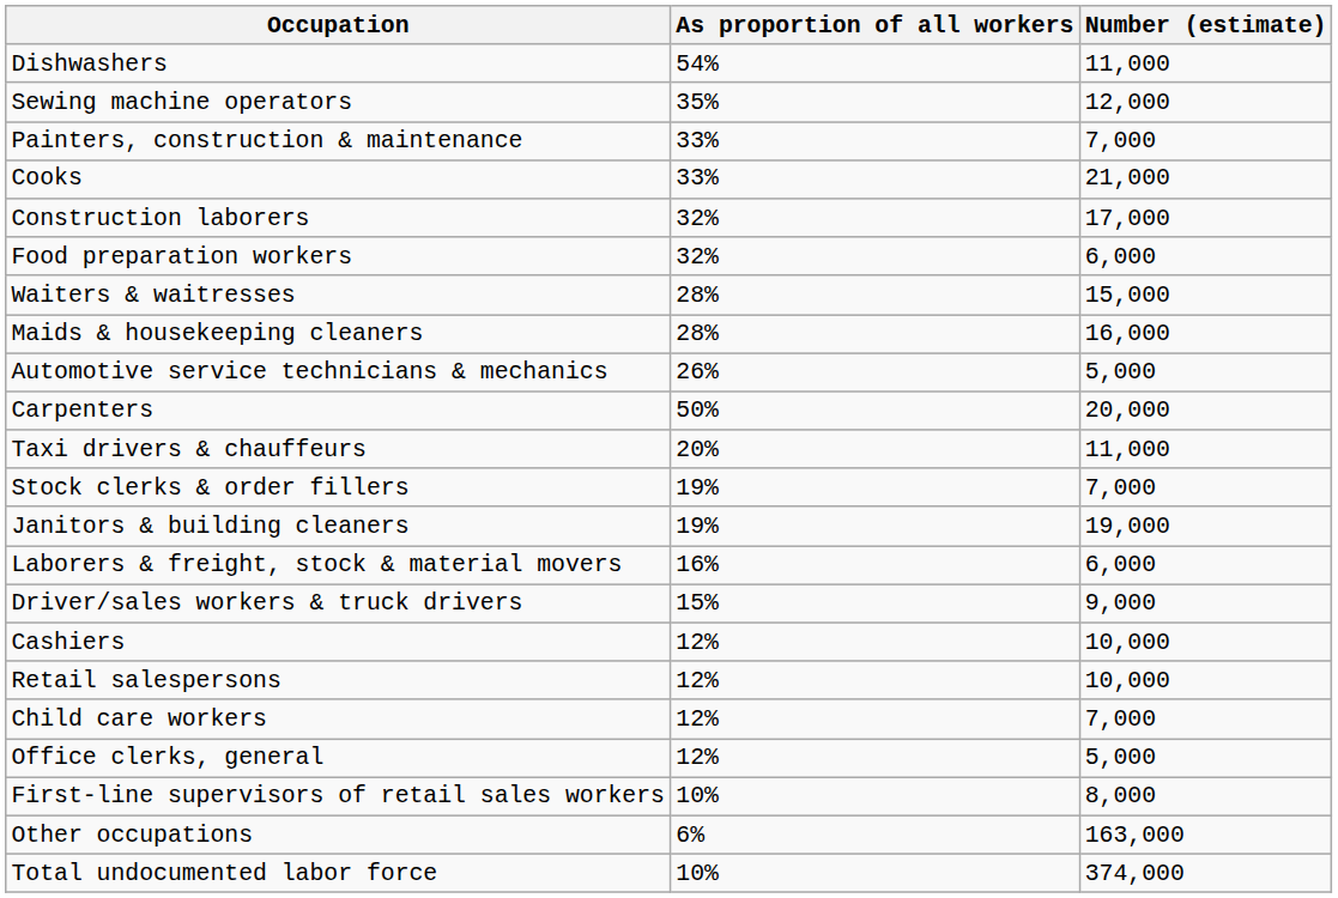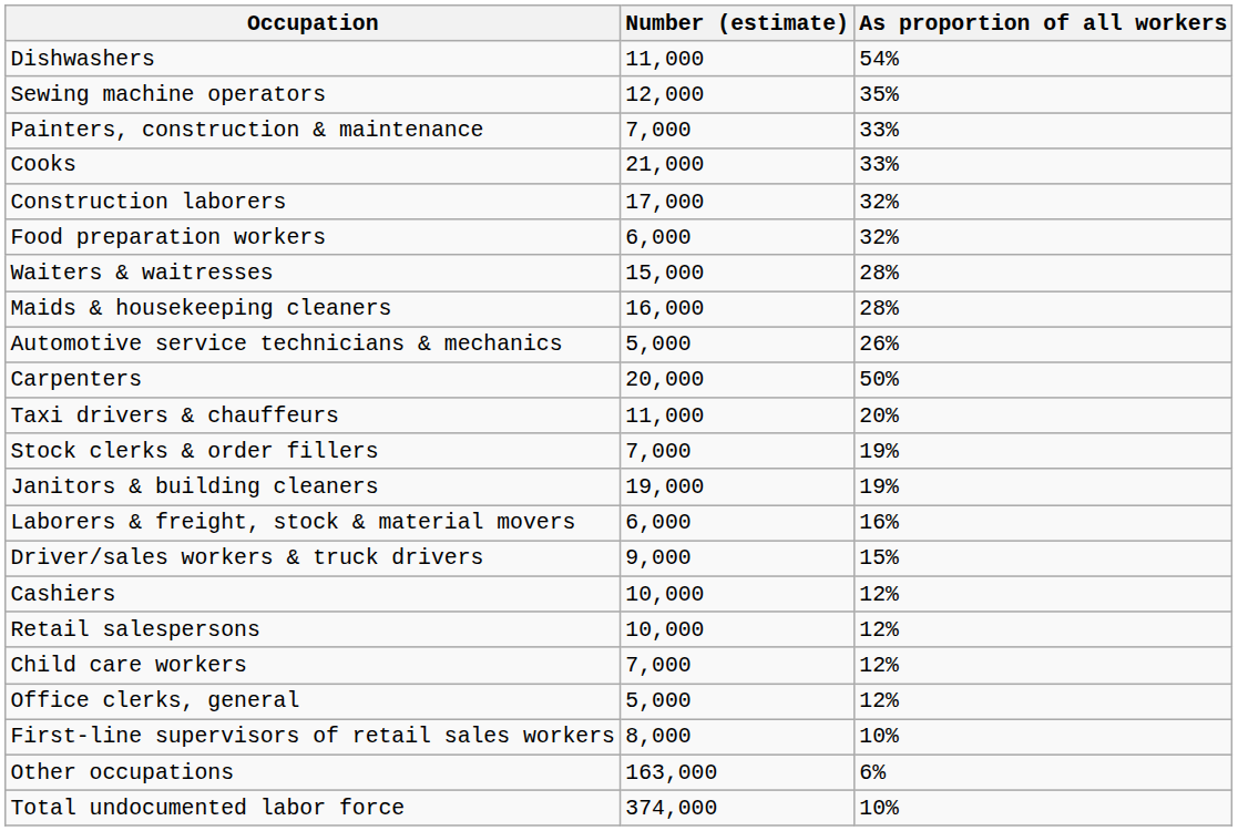columns swapped: Number (estimate) <-> As proportion of all workers
